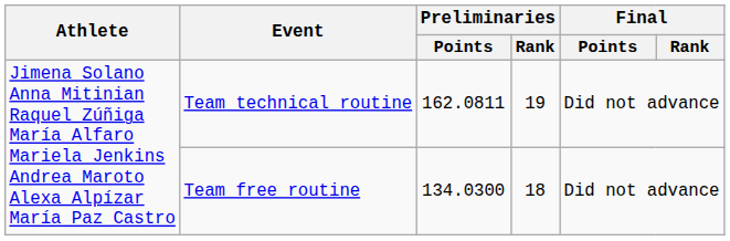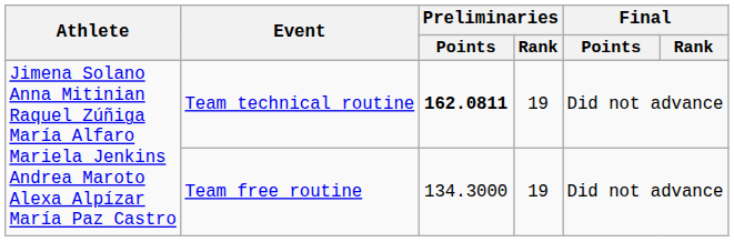Team technical routine | Preliminaries / Points: normal -> bold
Team free routine | Preliminaries / Points: 134.0300 -> 134.3000
Team free routine | Preliminaries / Rank: 18 -> 19
